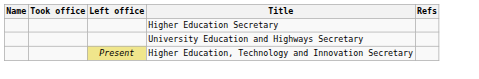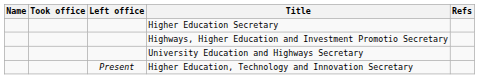+ row: Highways, Higher Education and Investment Promotio Secretary
Higher Education, Technology and Innovation Secretary | Left office: khaki background -> no background
